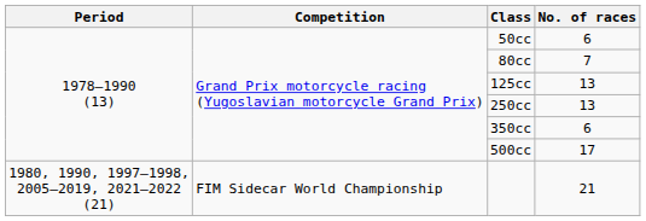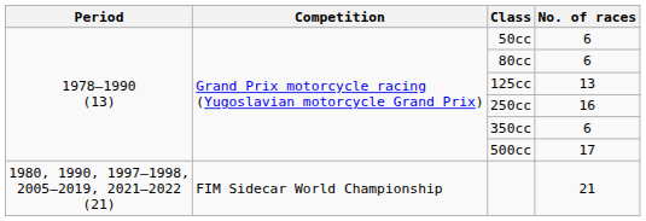80cc | No. of races: 7 -> 6
250cc | No. of races: 13 -> 16
